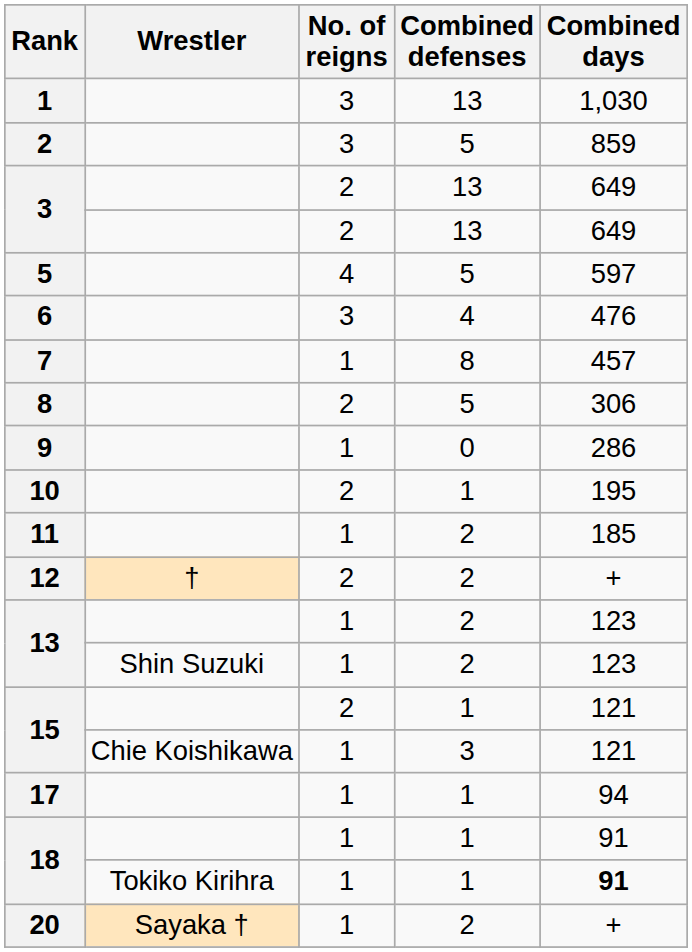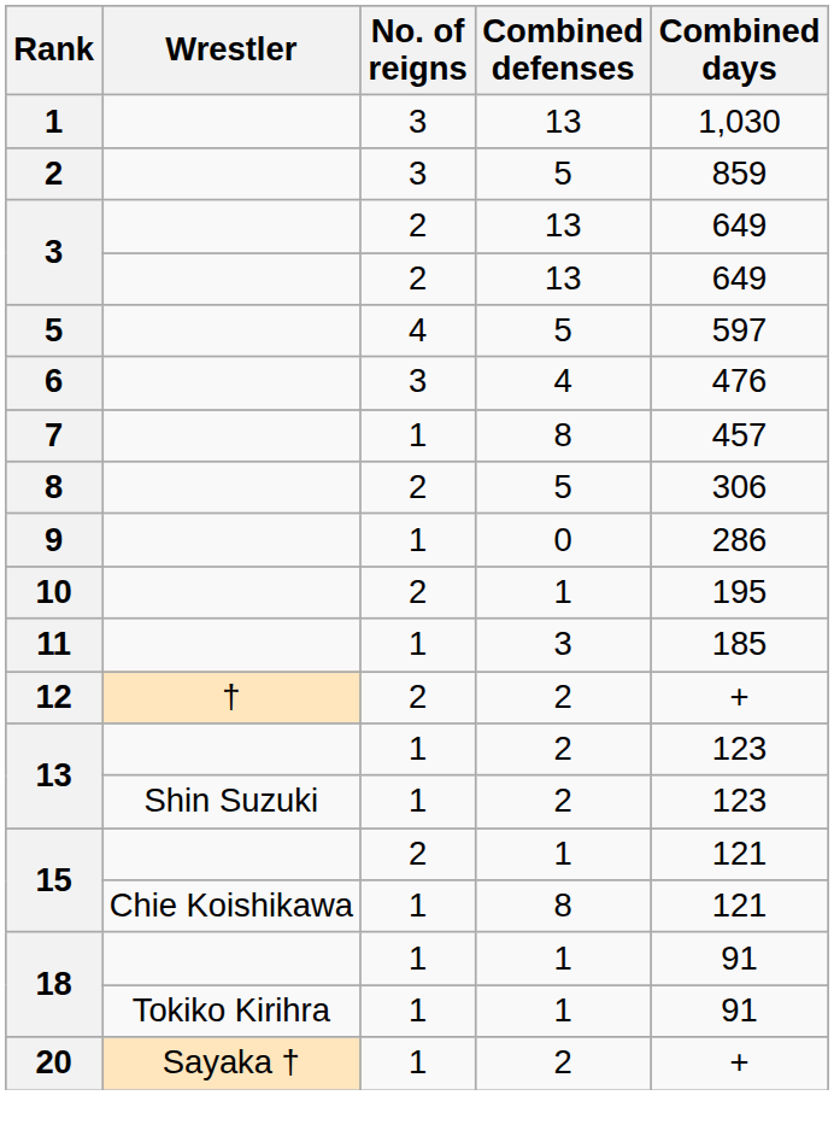11 | Combined defenses: 2 -> 3
15 / Chie Koishikawa | Combined defenses: 3 -> 8
- row: 17 | 1 | 1 | 94
18 / Tokiko Kirihra | Combined days: bold -> normal
